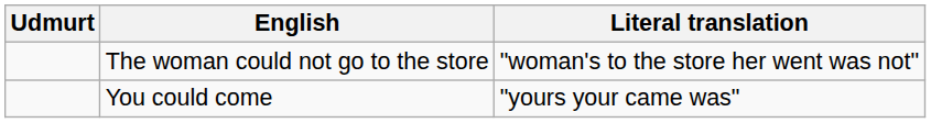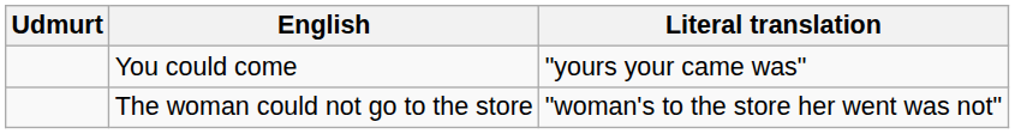rows swapped: You could come <-> The woman could not go to the store
